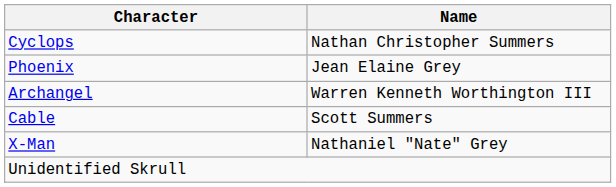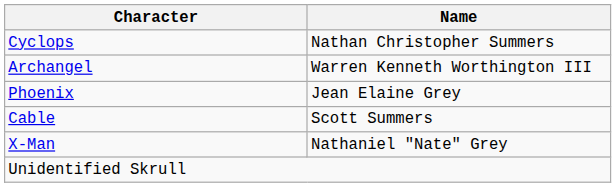rows swapped: Phoenix <-> Archangel
